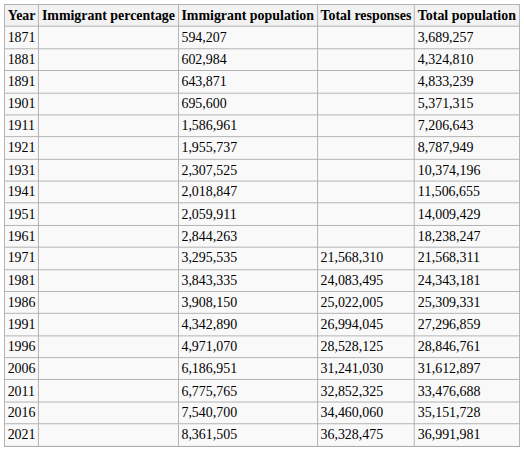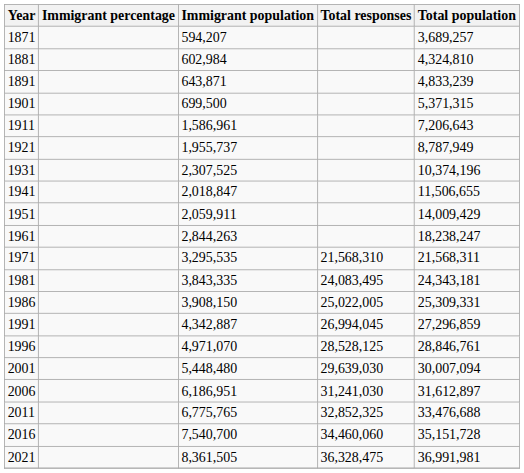1901 | Immigrant population: 695,600 -> 699,500
1991 | Immigrant population: 4,342,890 -> 4,342,887
+ row: 2001 | 5,448,480 | 29,639,030 | 30,007,094
